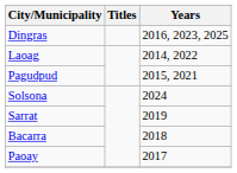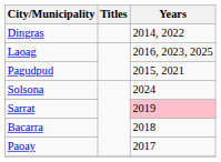Dingras | Years: 2016, 2023, 2025 -> 2014, 2022
Laoag | Years: 2014, 2022 -> 2016, 2023, 2025
Sarrat | Years: no background -> pink background
